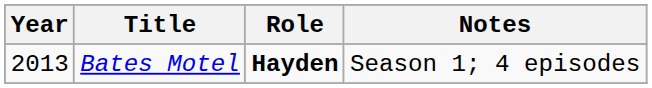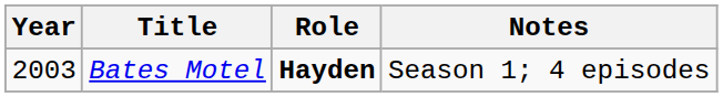Bates Motel | Year: 2013 -> 2003
